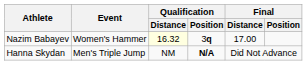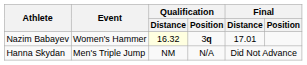Nazim Babayev | Final / Distance: 17.00 -> 17.01
Hanna Skydan | Qualification / Position: bold -> normal
